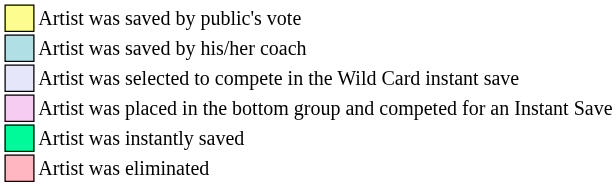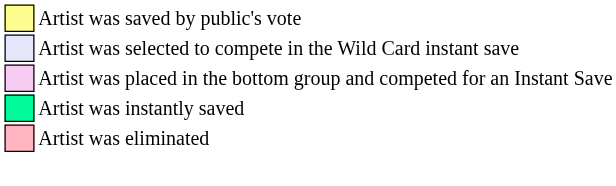- row: Artist was saved by his/her coach
